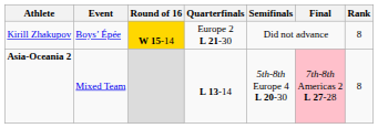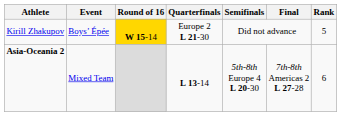Kirill Zhakupov | Rank: 8 -> 5
Asia-Oceania 2 | Final: pink background -> no background
Asia-Oceania 2 | Rank: 8 -> 6
